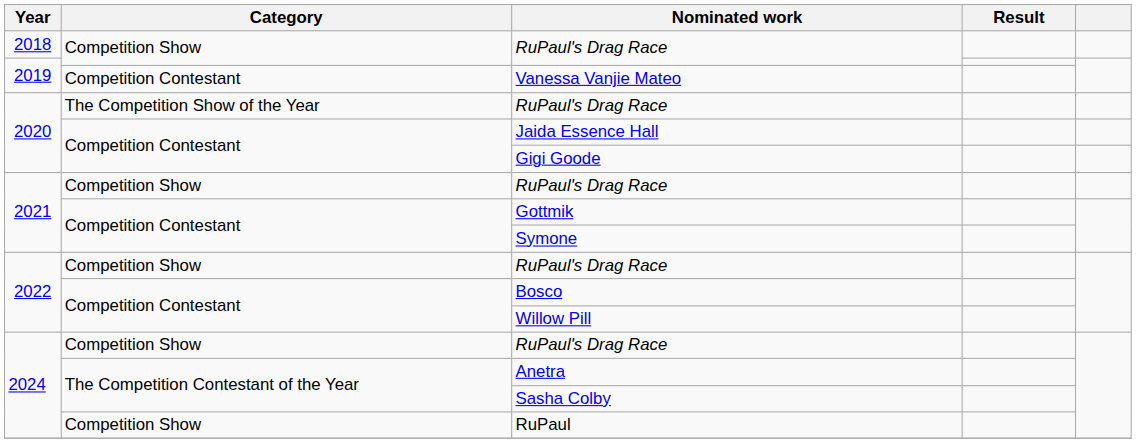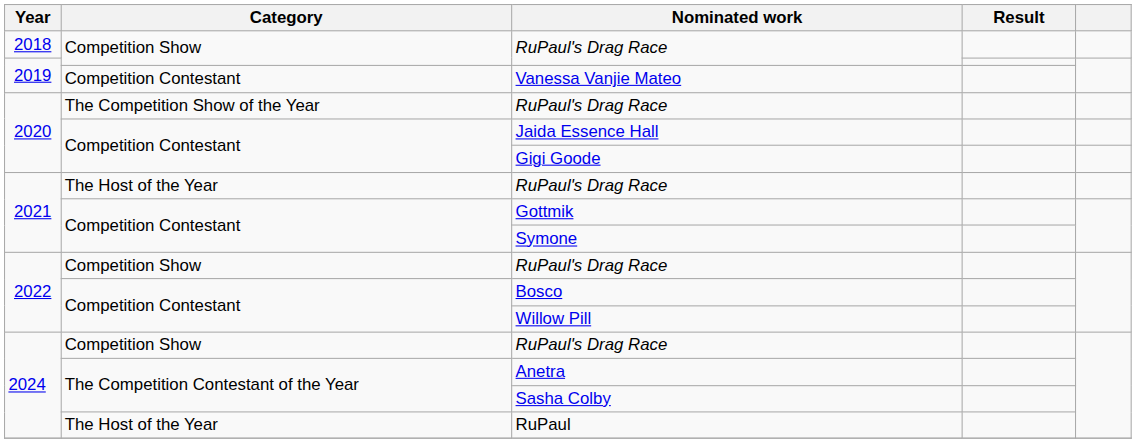2021 / RuPaul's Drag Race | Category: Competition Show -> The Host of the Year
RuPaul | Category: Competition Show -> The Host of the Year
